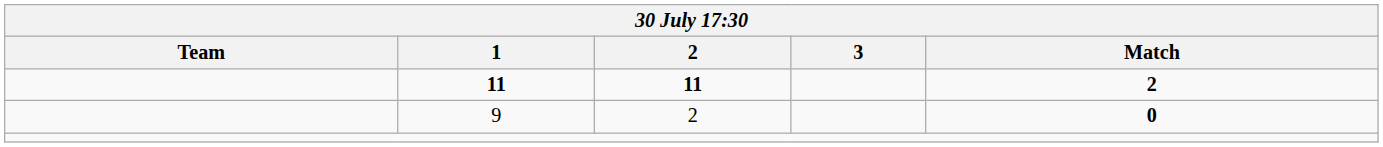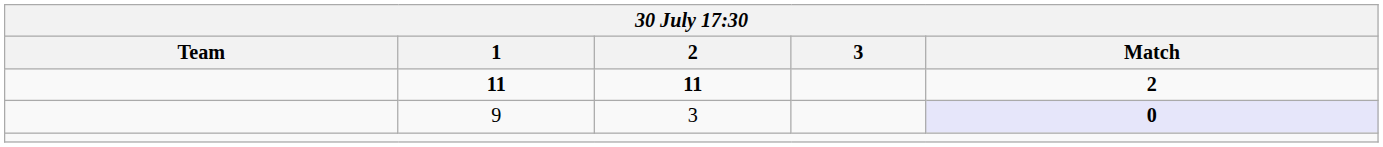9 | 2: 2 -> 3
9 | Match: no background -> lavender background
